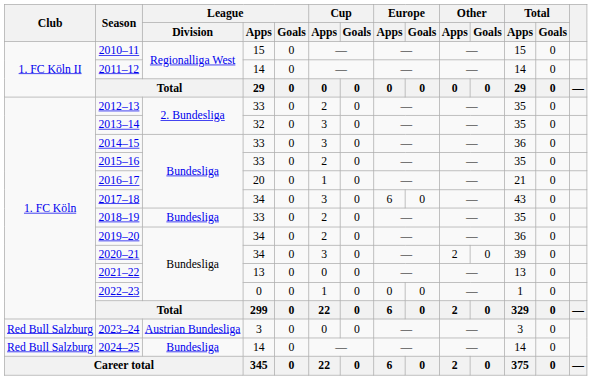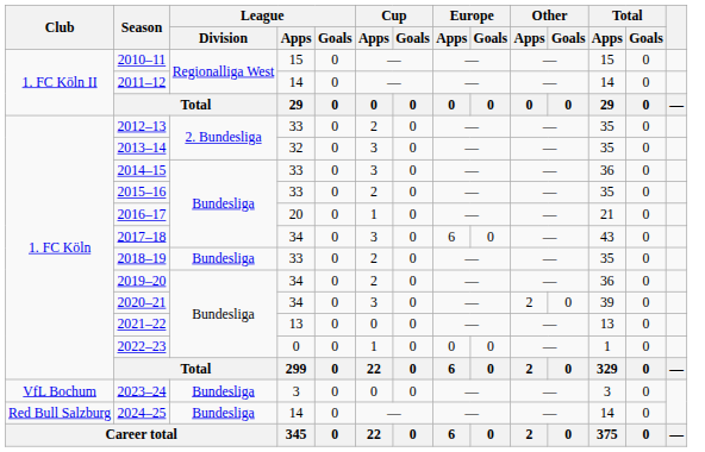2023–24 | Club: Red Bull Salzburg -> VfL Bochum
2023–24 | League / Division: Austrian Bundesliga -> Bundesliga
